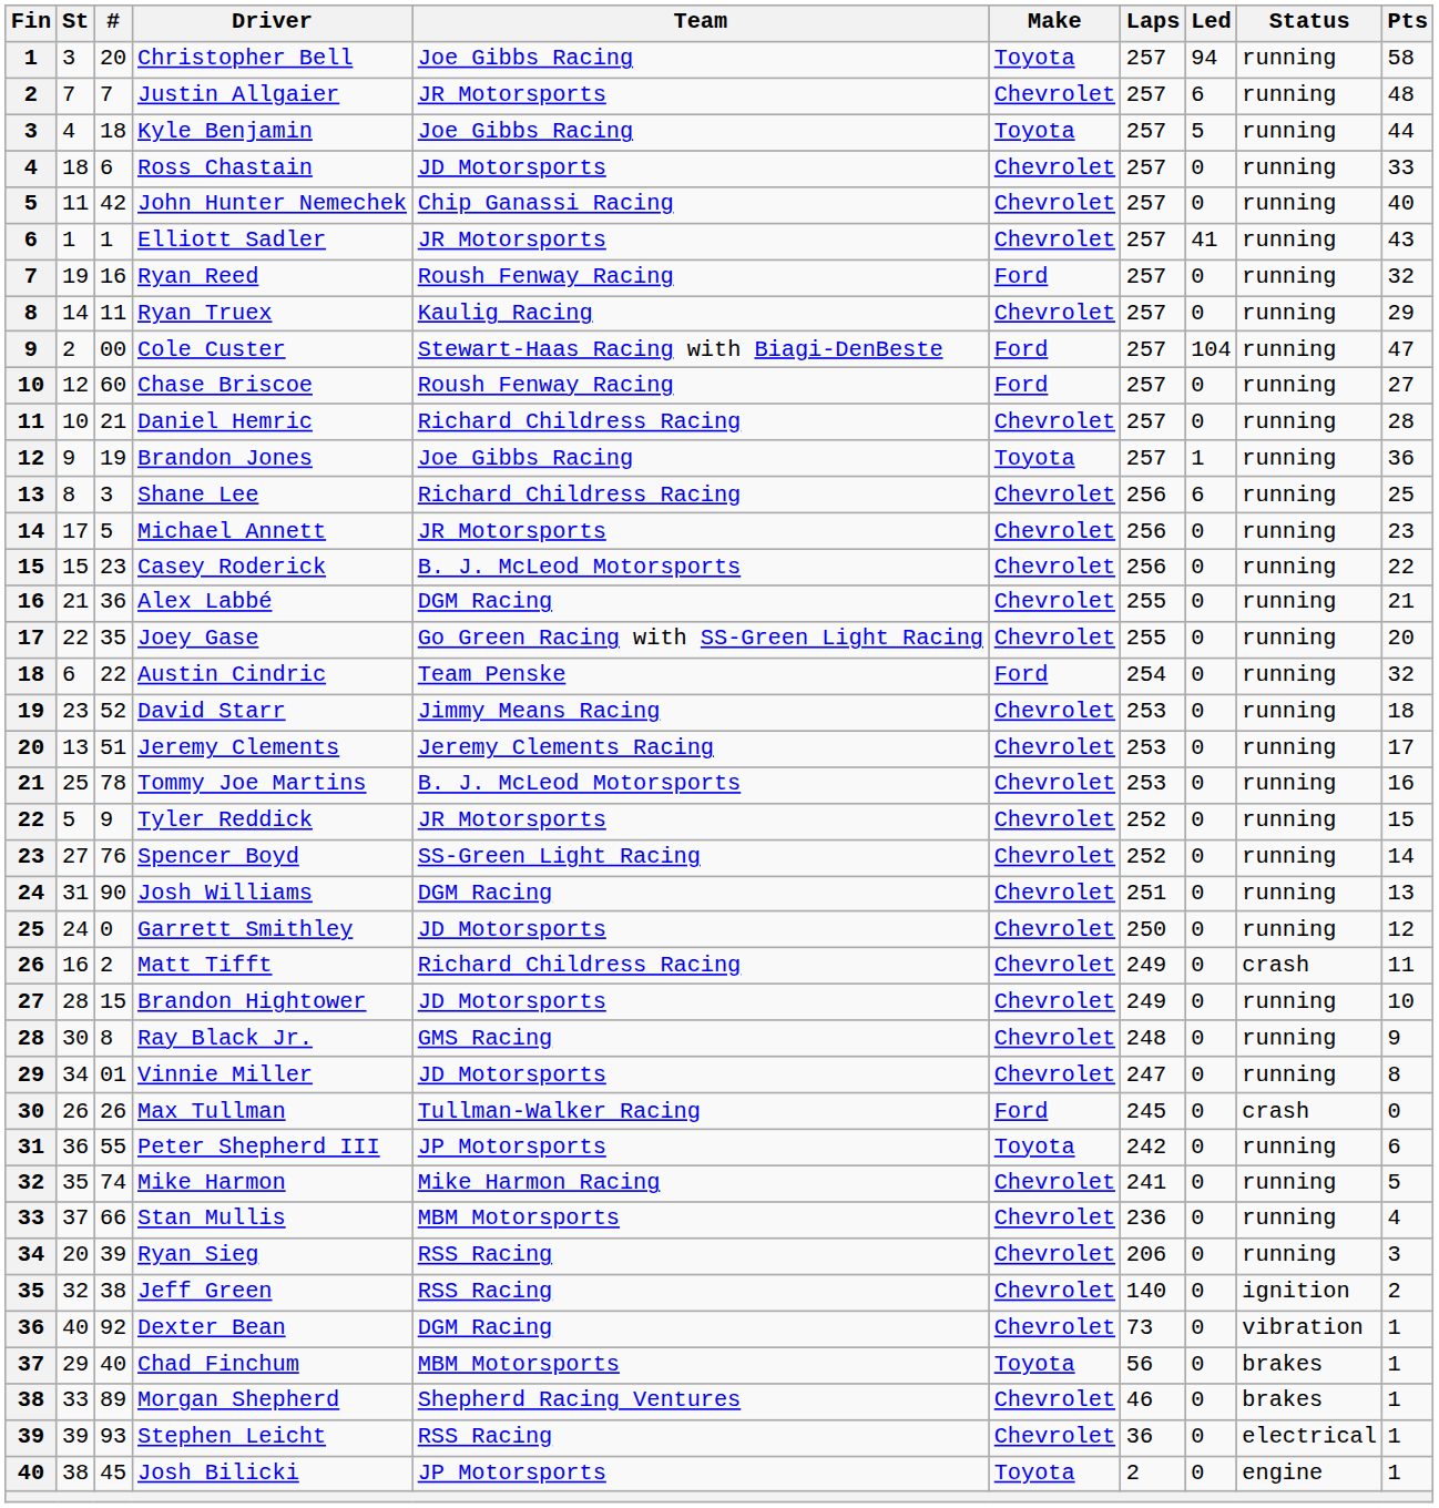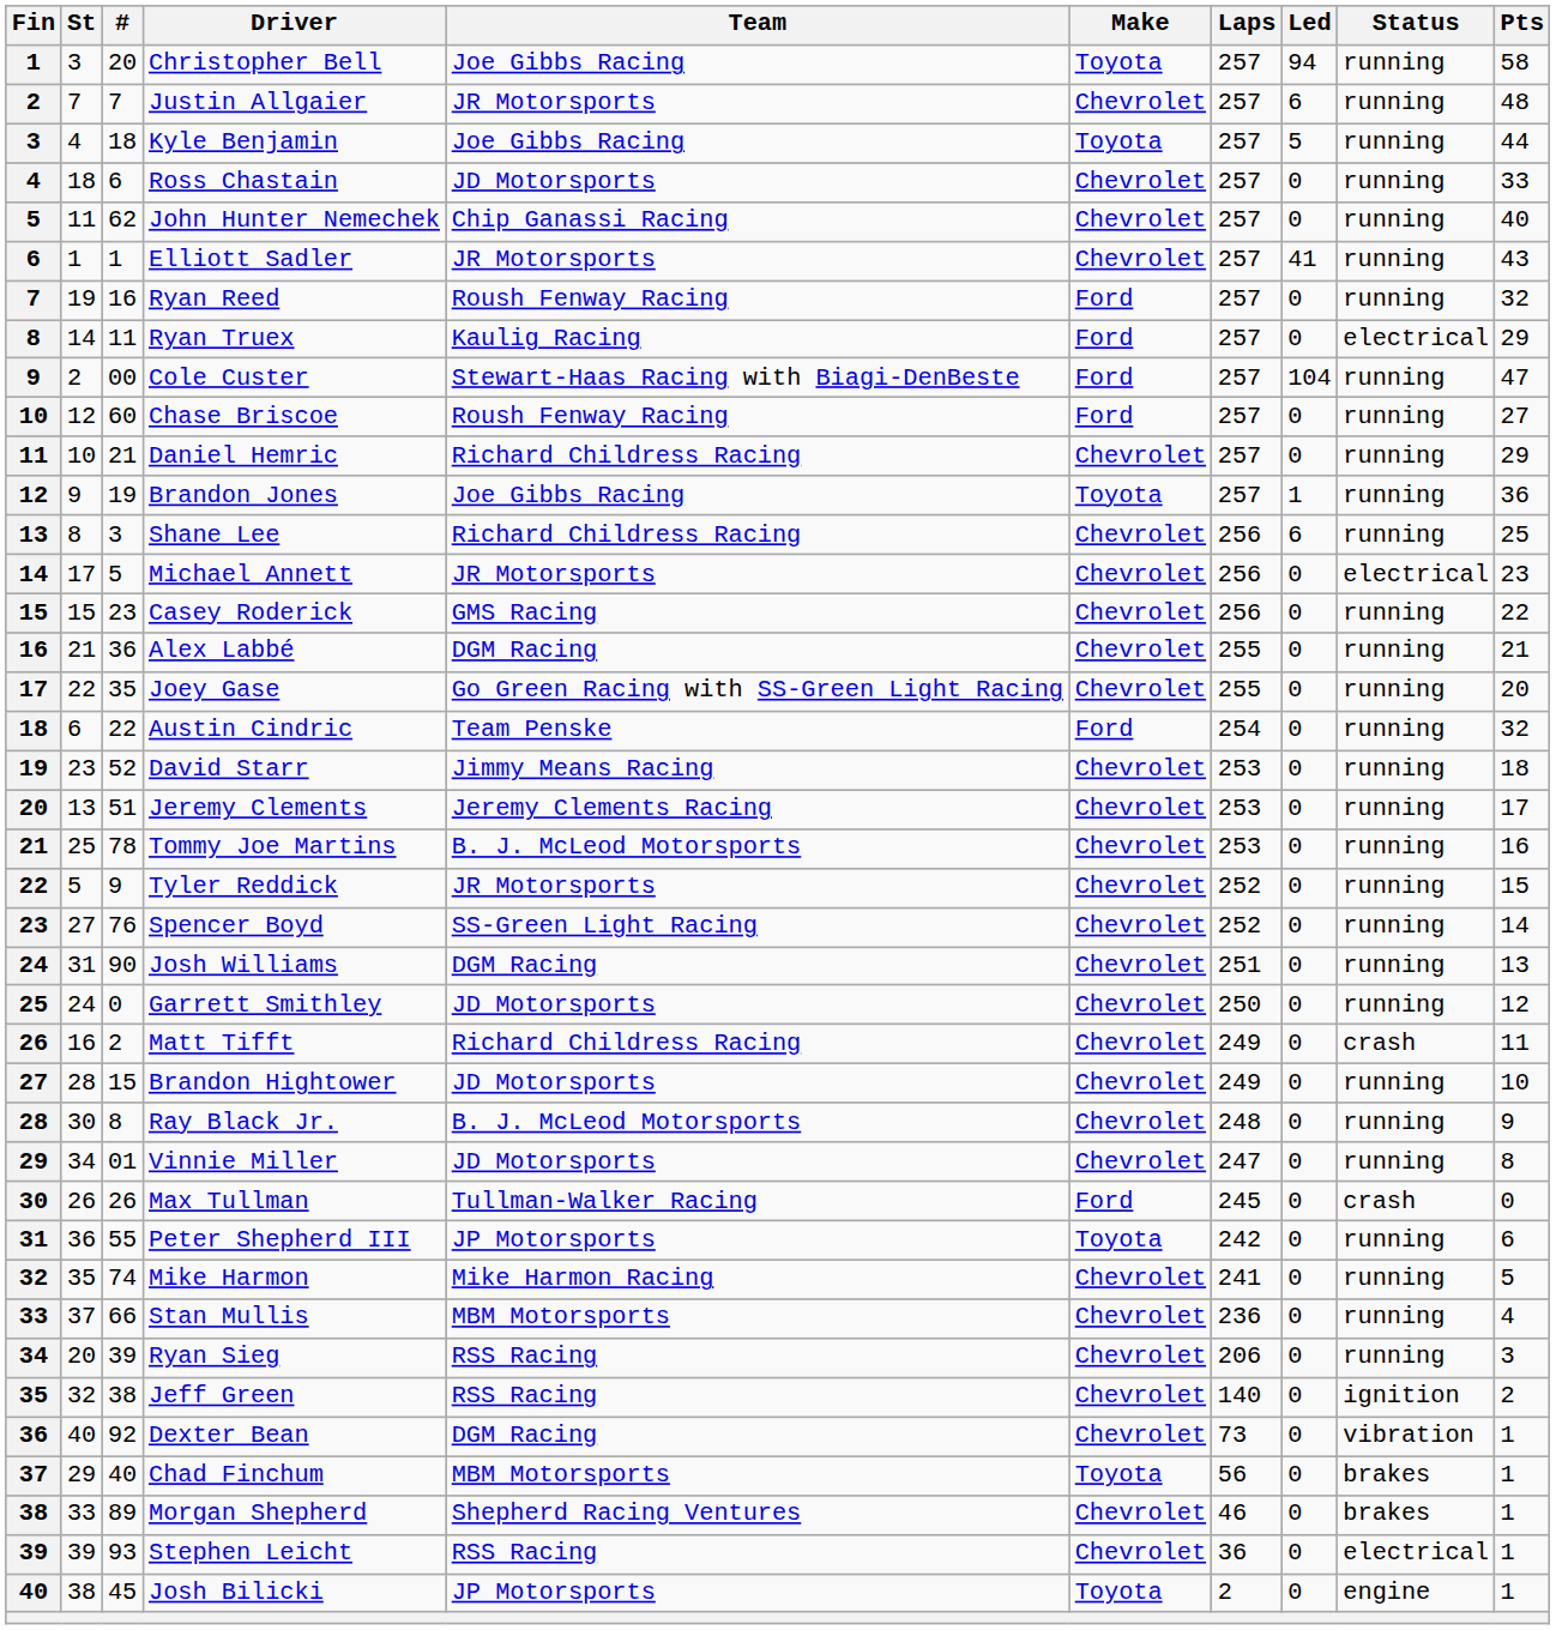John Hunter Nemechek | #: 42 -> 62
Ryan Truex | Make: Chevrolet -> Ford
Ryan Truex | Status: running -> electrical
Daniel Hemric | Pts: 28 -> 29
Michael Annett | Status: running -> electrical
Casey Roderick | Team: B. J. McLeod Motorsports -> GMS Racing
Ray Black Jr. | Team: GMS Racing -> B. J. McLeod Motorsports
